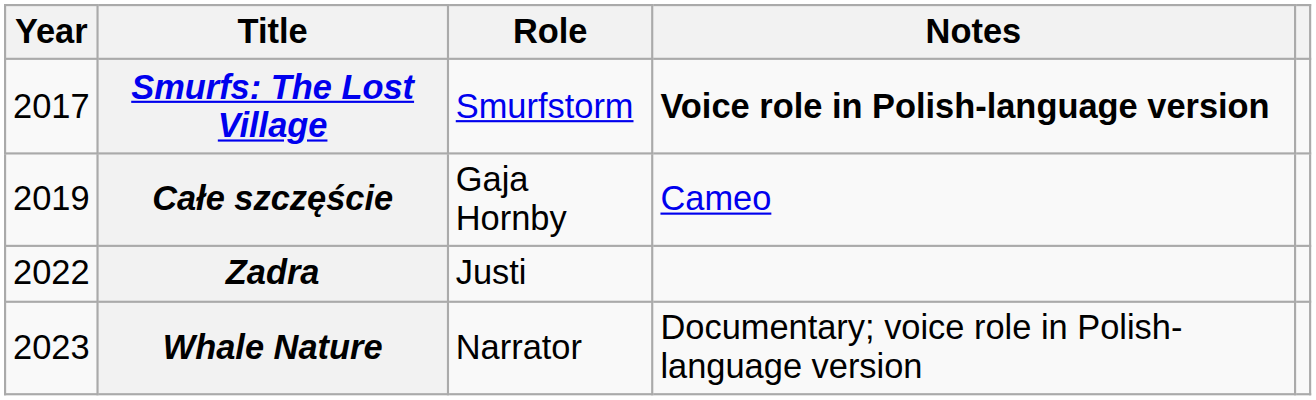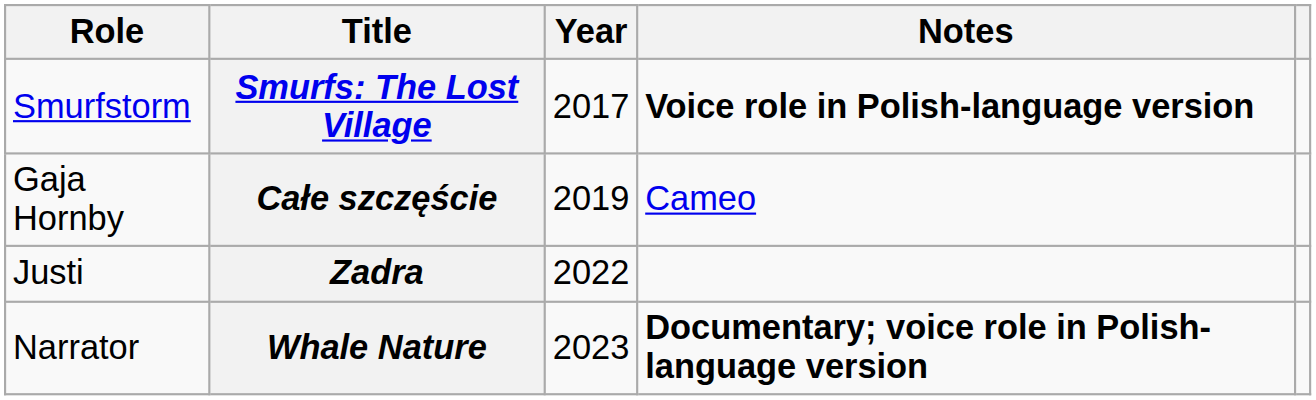columns swapped: Year <-> Role
Whale Nature | Notes: normal -> bold
